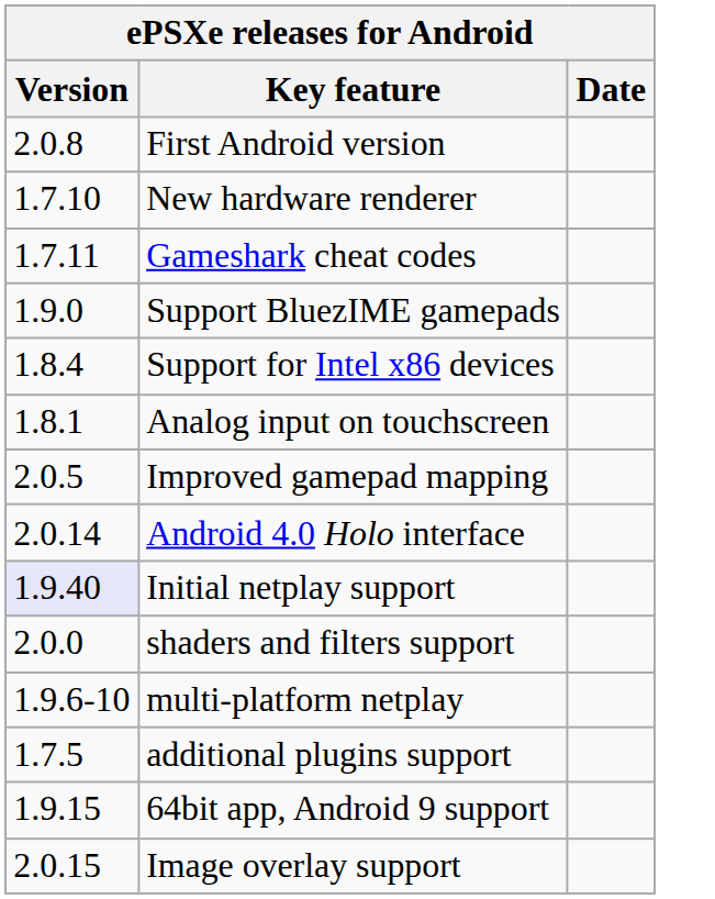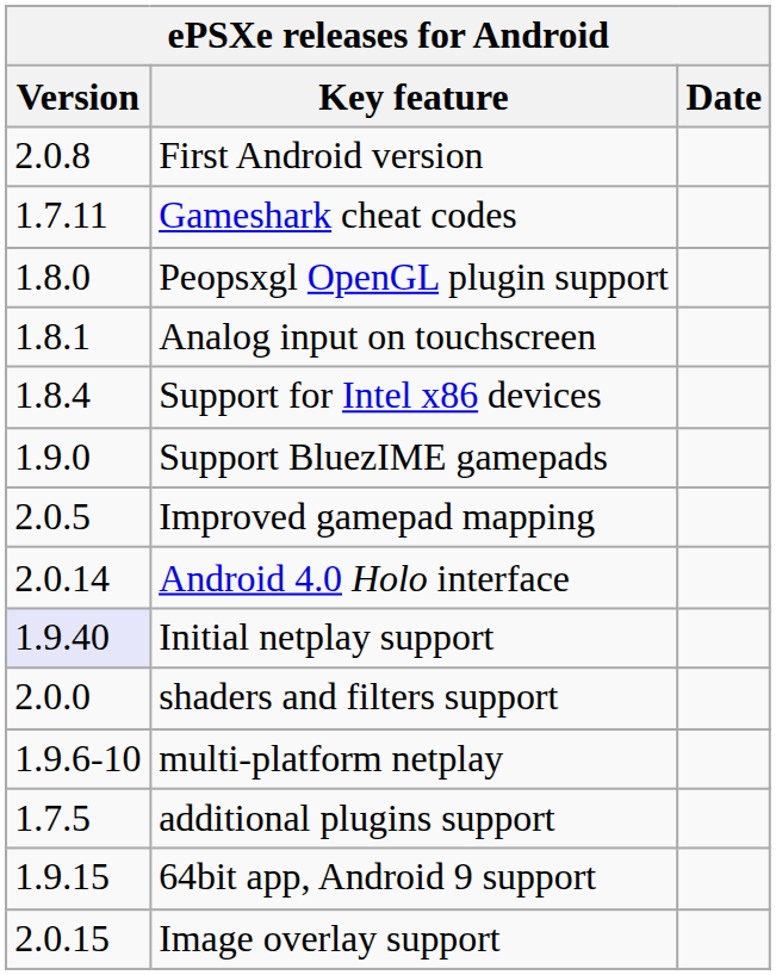- row: 1.7.10 | New hardware renderer
+ row: 1.8.0 | Peopsxgl OpenGL plugin support
rows swapped: Analog input on touchscreen <-> Support BluezIME gamepads
